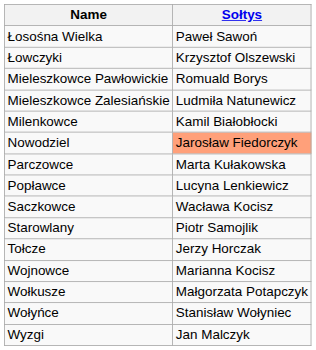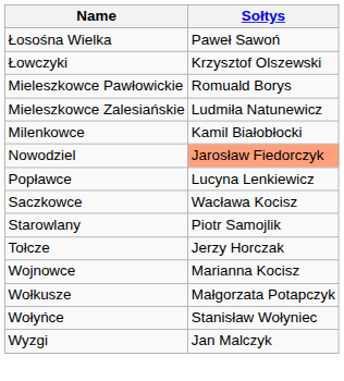- row: Parczowce | Marta Kułakowska
